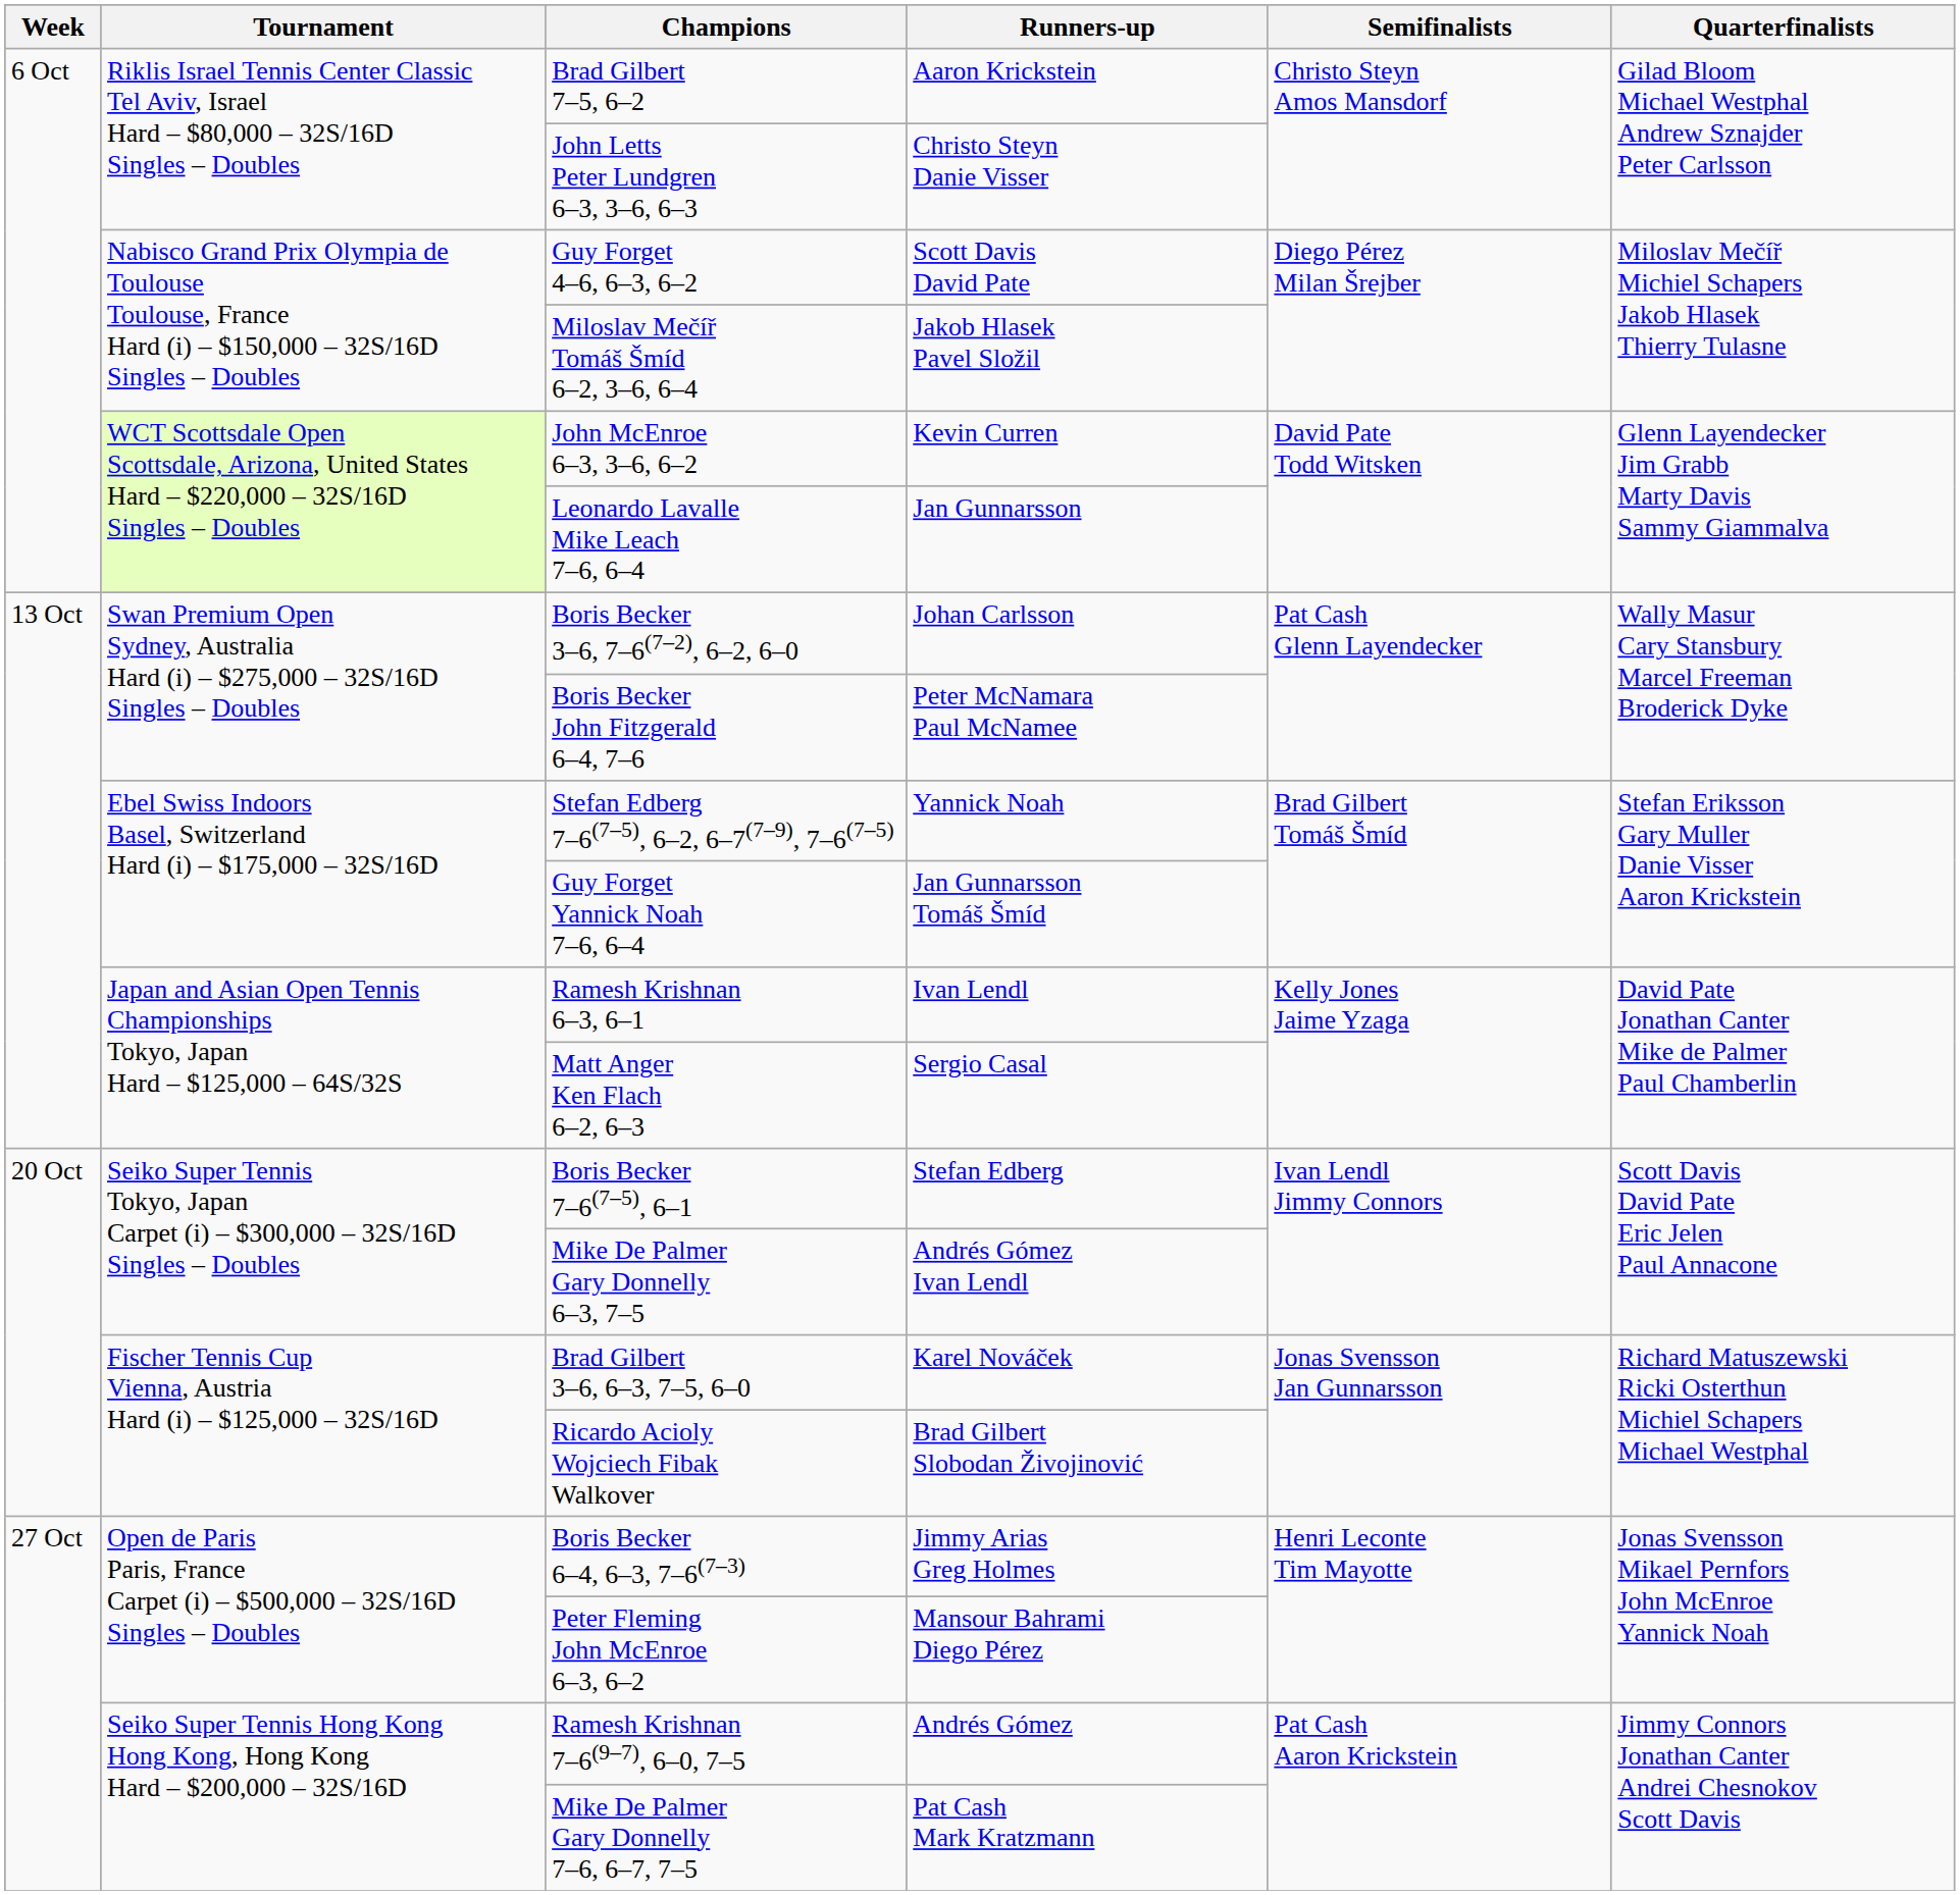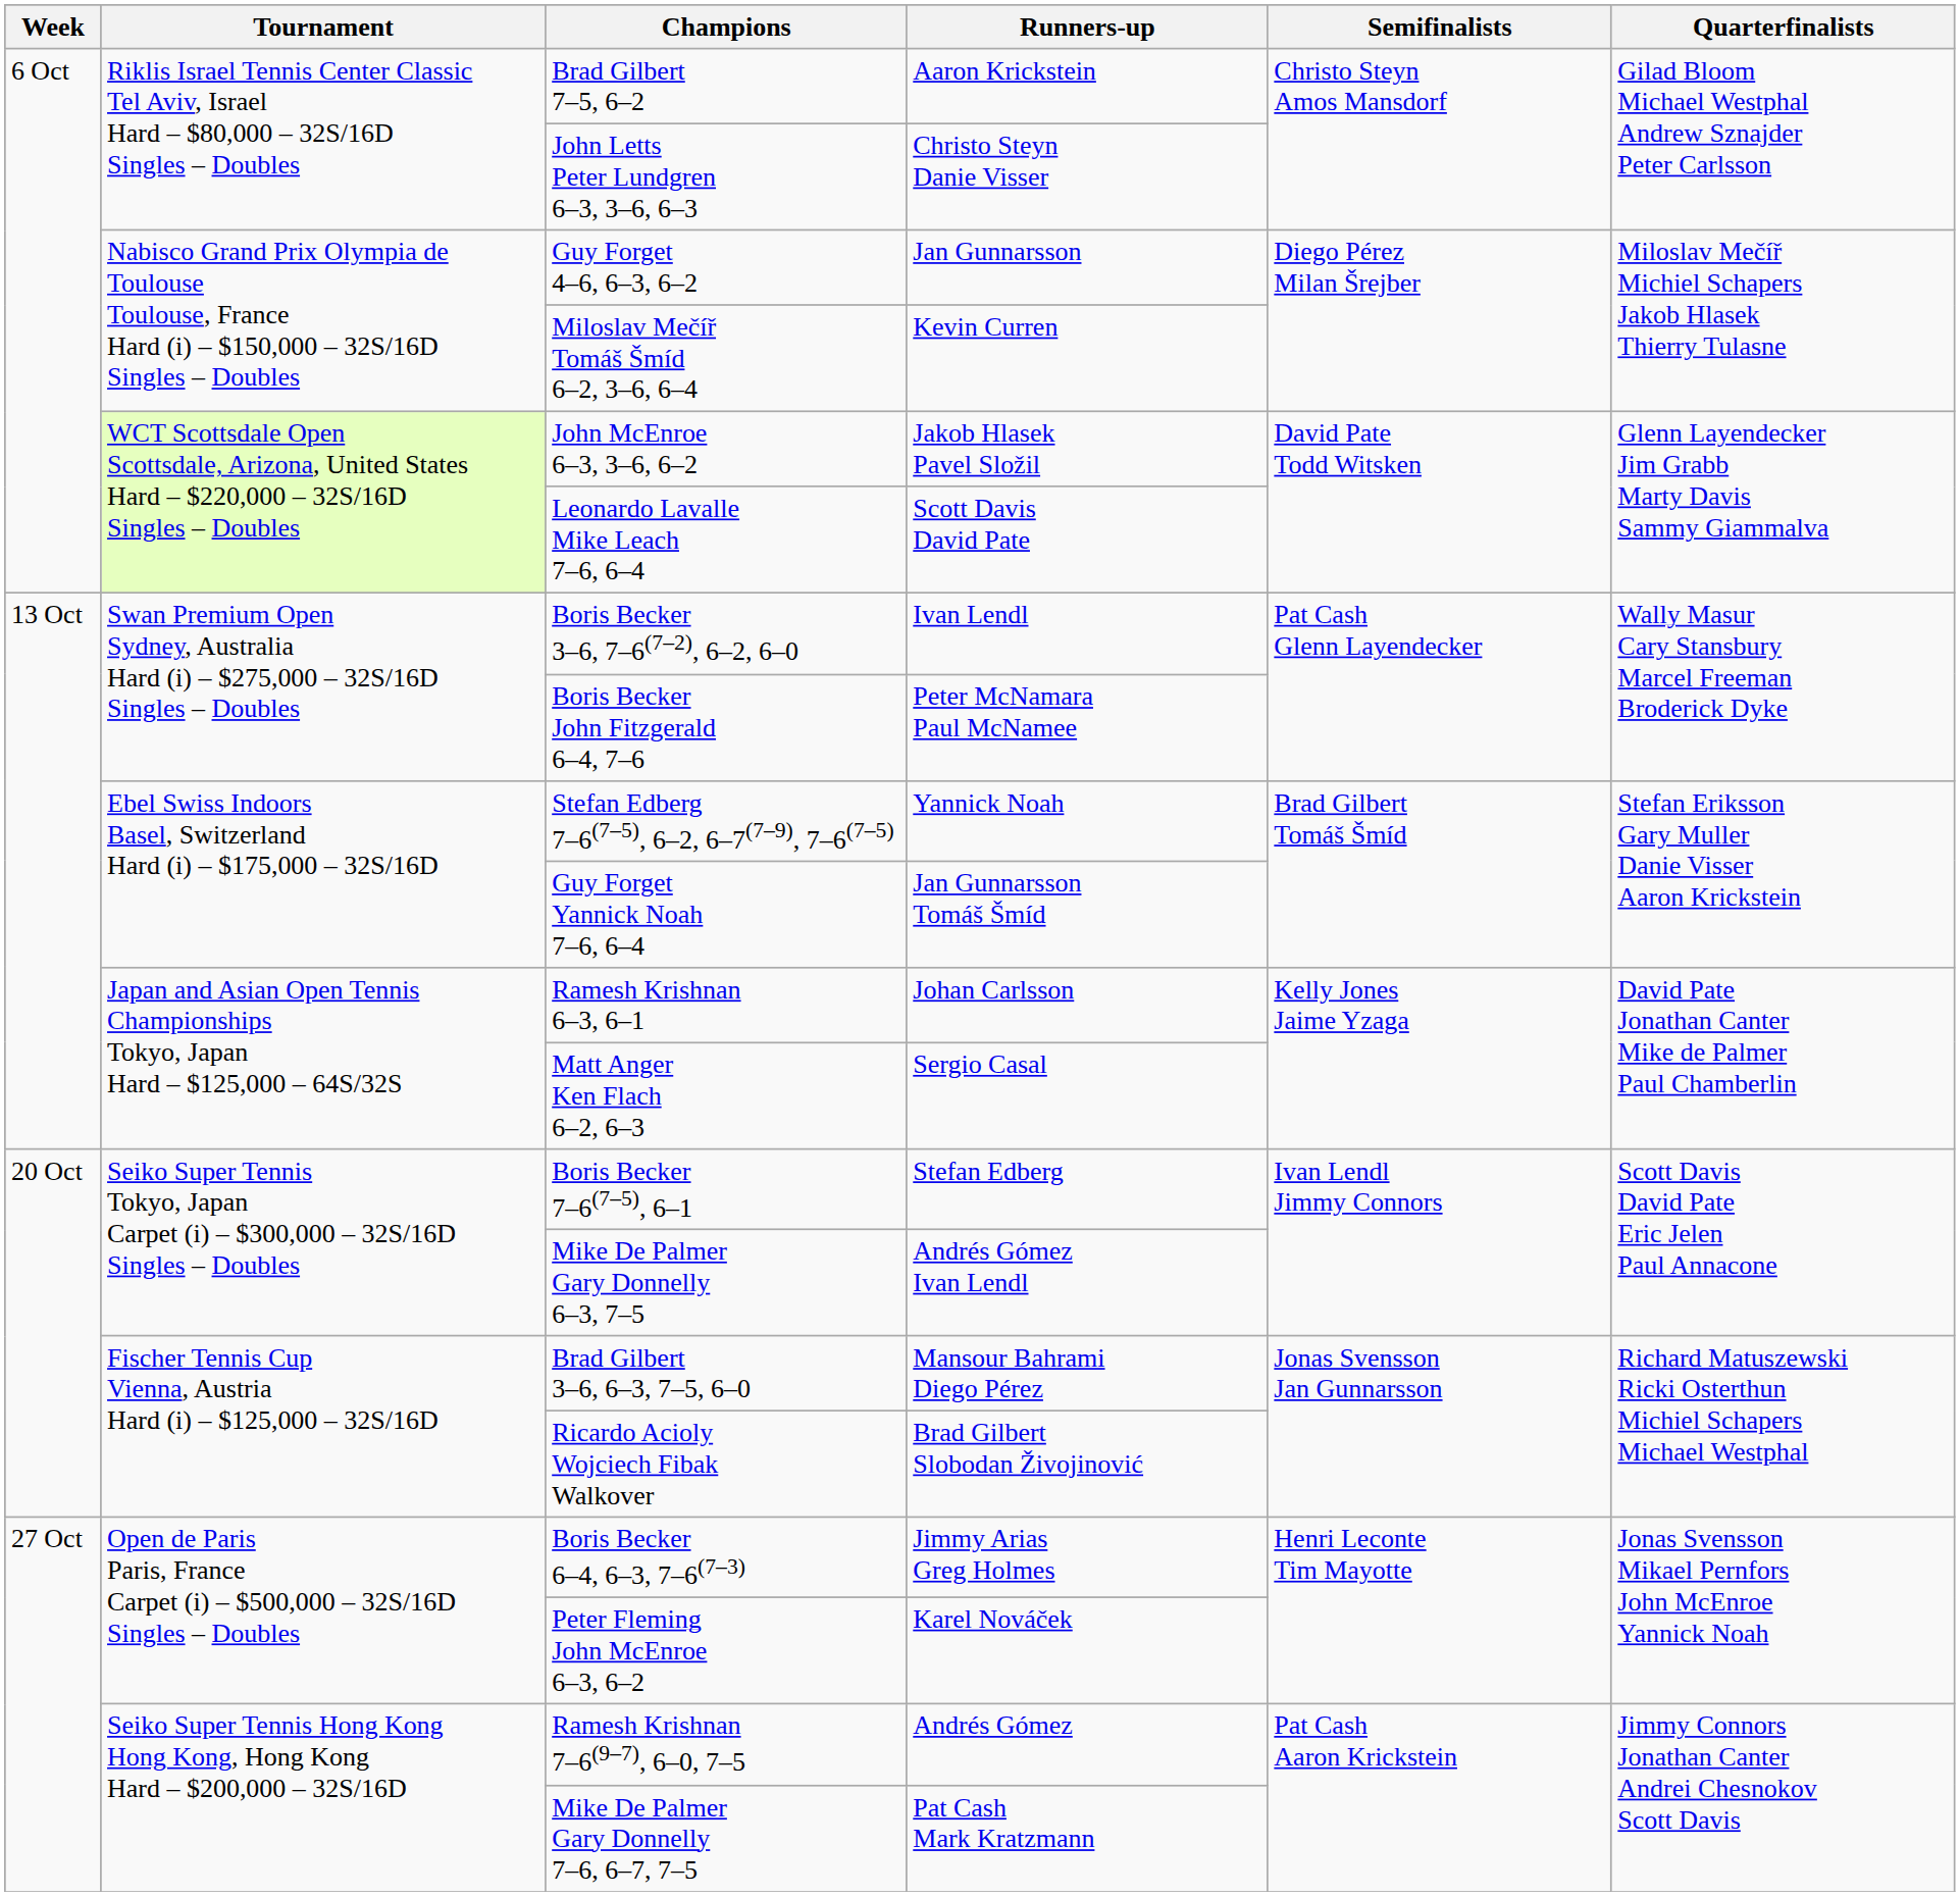Guy Forget 4–6, 6–3, 6–2 | Runners-up: Scott Davis David Pate -> Jan Gunnarsson
Miloslav Mečíř Tomáš Šmíd 6–2, 3–6, 6–4 | Runners-up: Jakob Hlasek Pavel Složil -> Kevin Curren
John McEnroe 6–3, 3–6, 6–2 | Runners-up: Kevin Curren -> Jakob Hlasek Pavel Složil
Leonardo Lavalle Mike Leach 7–6, 6–4 | Runners-up: Jan Gunnarsson -> Scott Davis David Pate
Boris Becker 3–6, 7–6(7–2), 6–2, 6–0 | Runners-up: Johan Carlsson -> Ivan Lendl
Ramesh Krishnan 6–3, 6–1 | Runners-up: Ivan Lendl -> Johan Carlsson
Brad Gilbert 3–6, 6–3, 7–5, 6–0 | Runners-up: Karel Nováček -> Mansour Bahrami Diego Pérez
Peter Fleming John McEnroe 6–3, 6–2 | Runners-up: Mansour Bahrami Diego Pérez -> Karel Nováček
